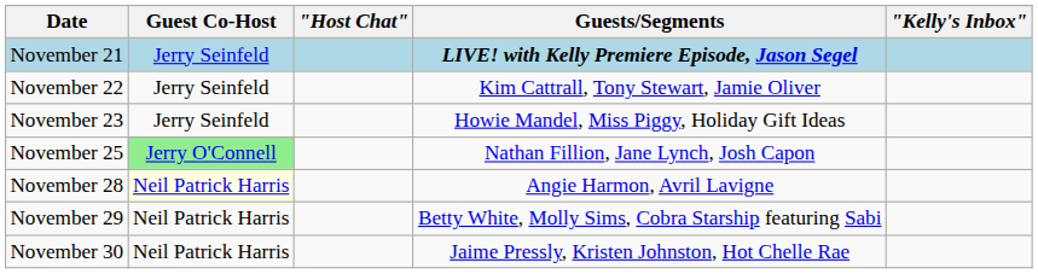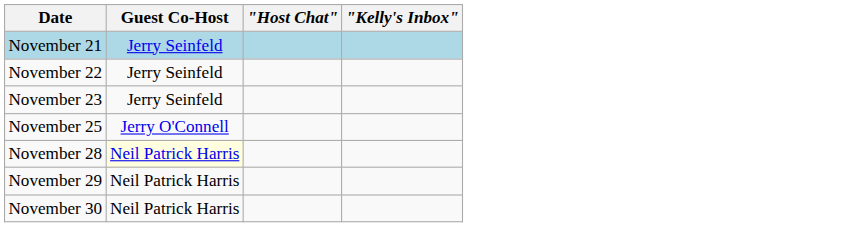- column: Guests/Segments | LIVE! with Kelly Premiere Episode, Jason Segel | Kim Cattrall, Tony Stewart, Jamie Oliver | Howie Mandel, Miss Piggy, Holiday Gift Ideas | Nathan Fillion, Jane Lynch, Josh Capon | Angie Harmon, Avril Lavigne | Betty White, Molly Sims, Cobra Starship featuring Sabi | Jaime Pressly, Kristen Johnston, Hot Chelle Rae
November 25 | Guest Co-Host: lightgreen background -> no background
